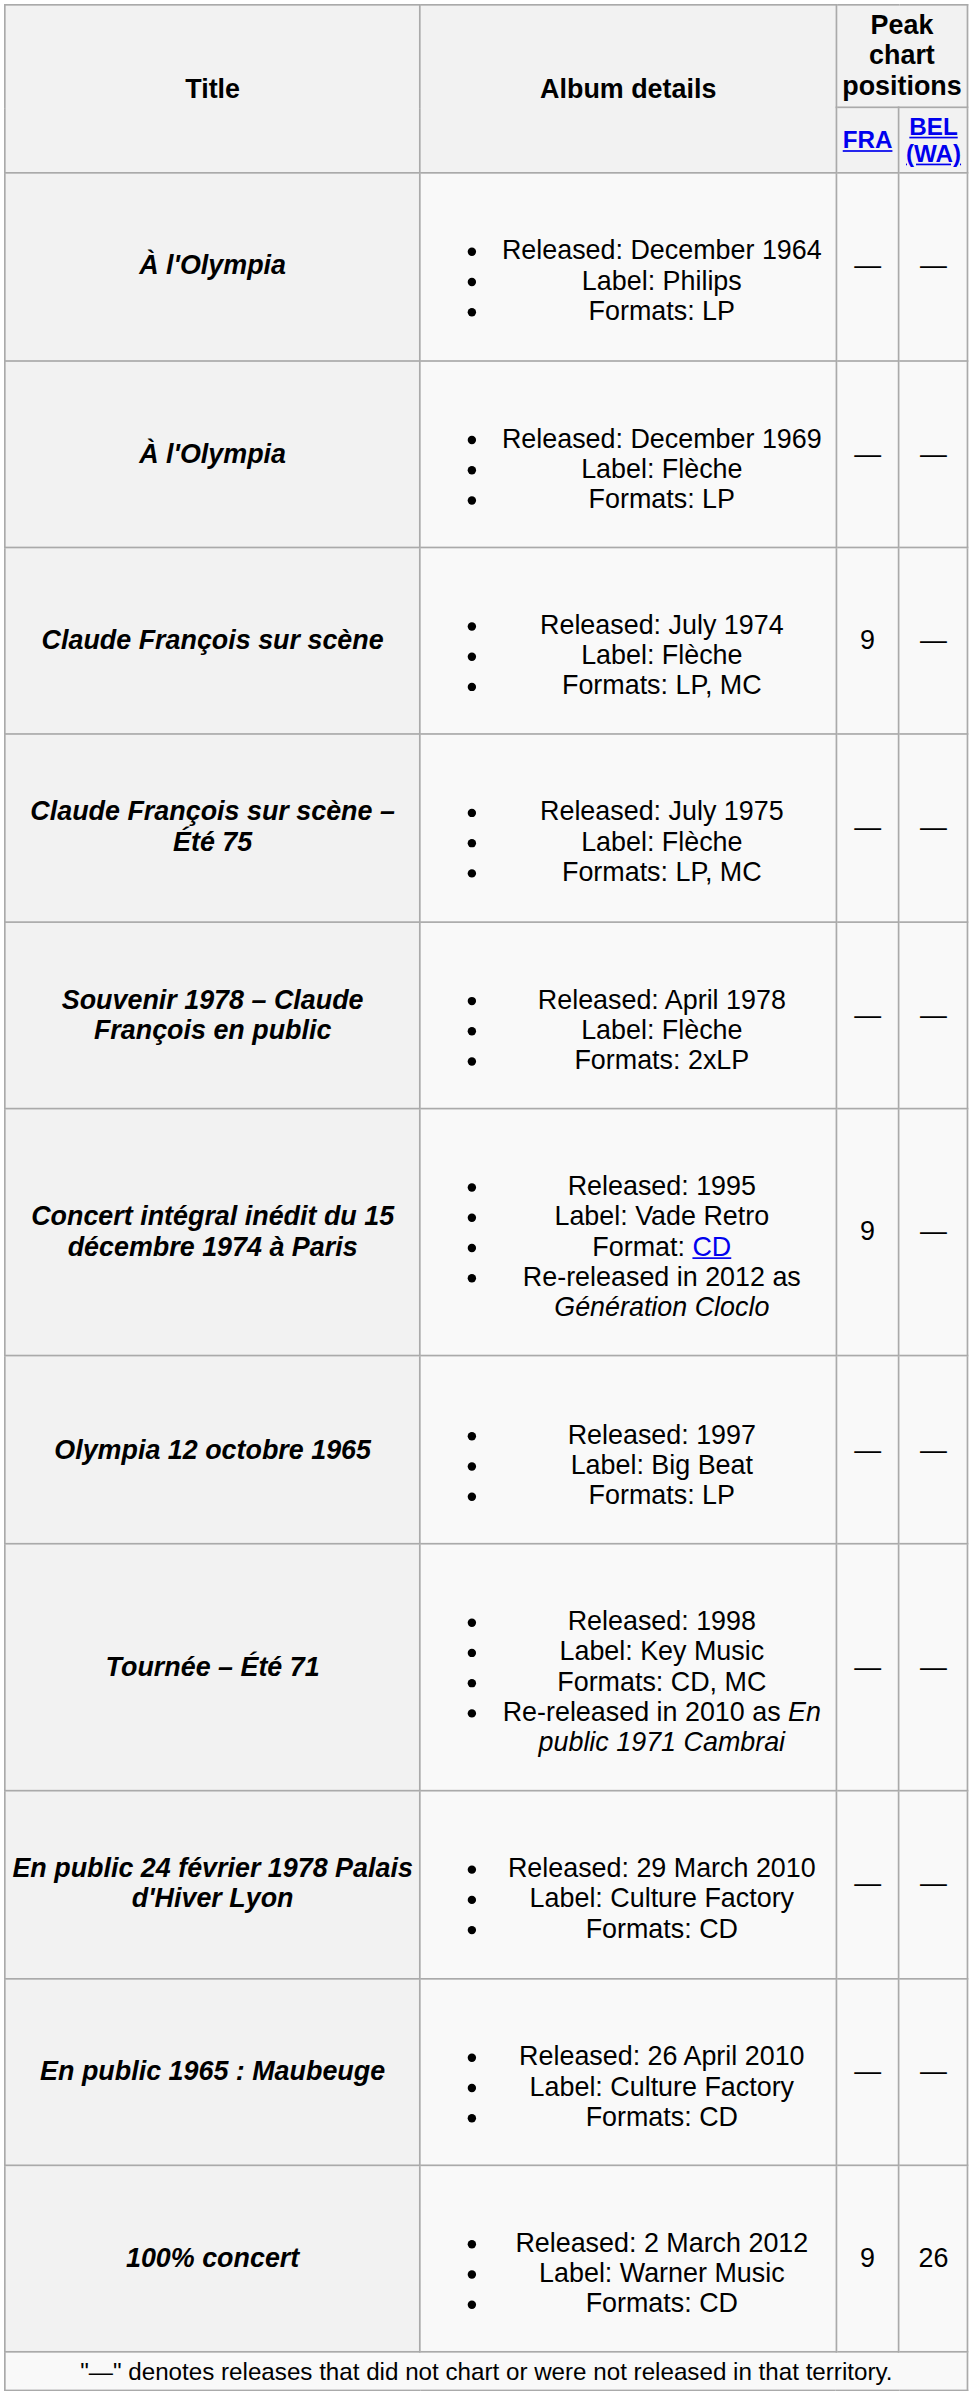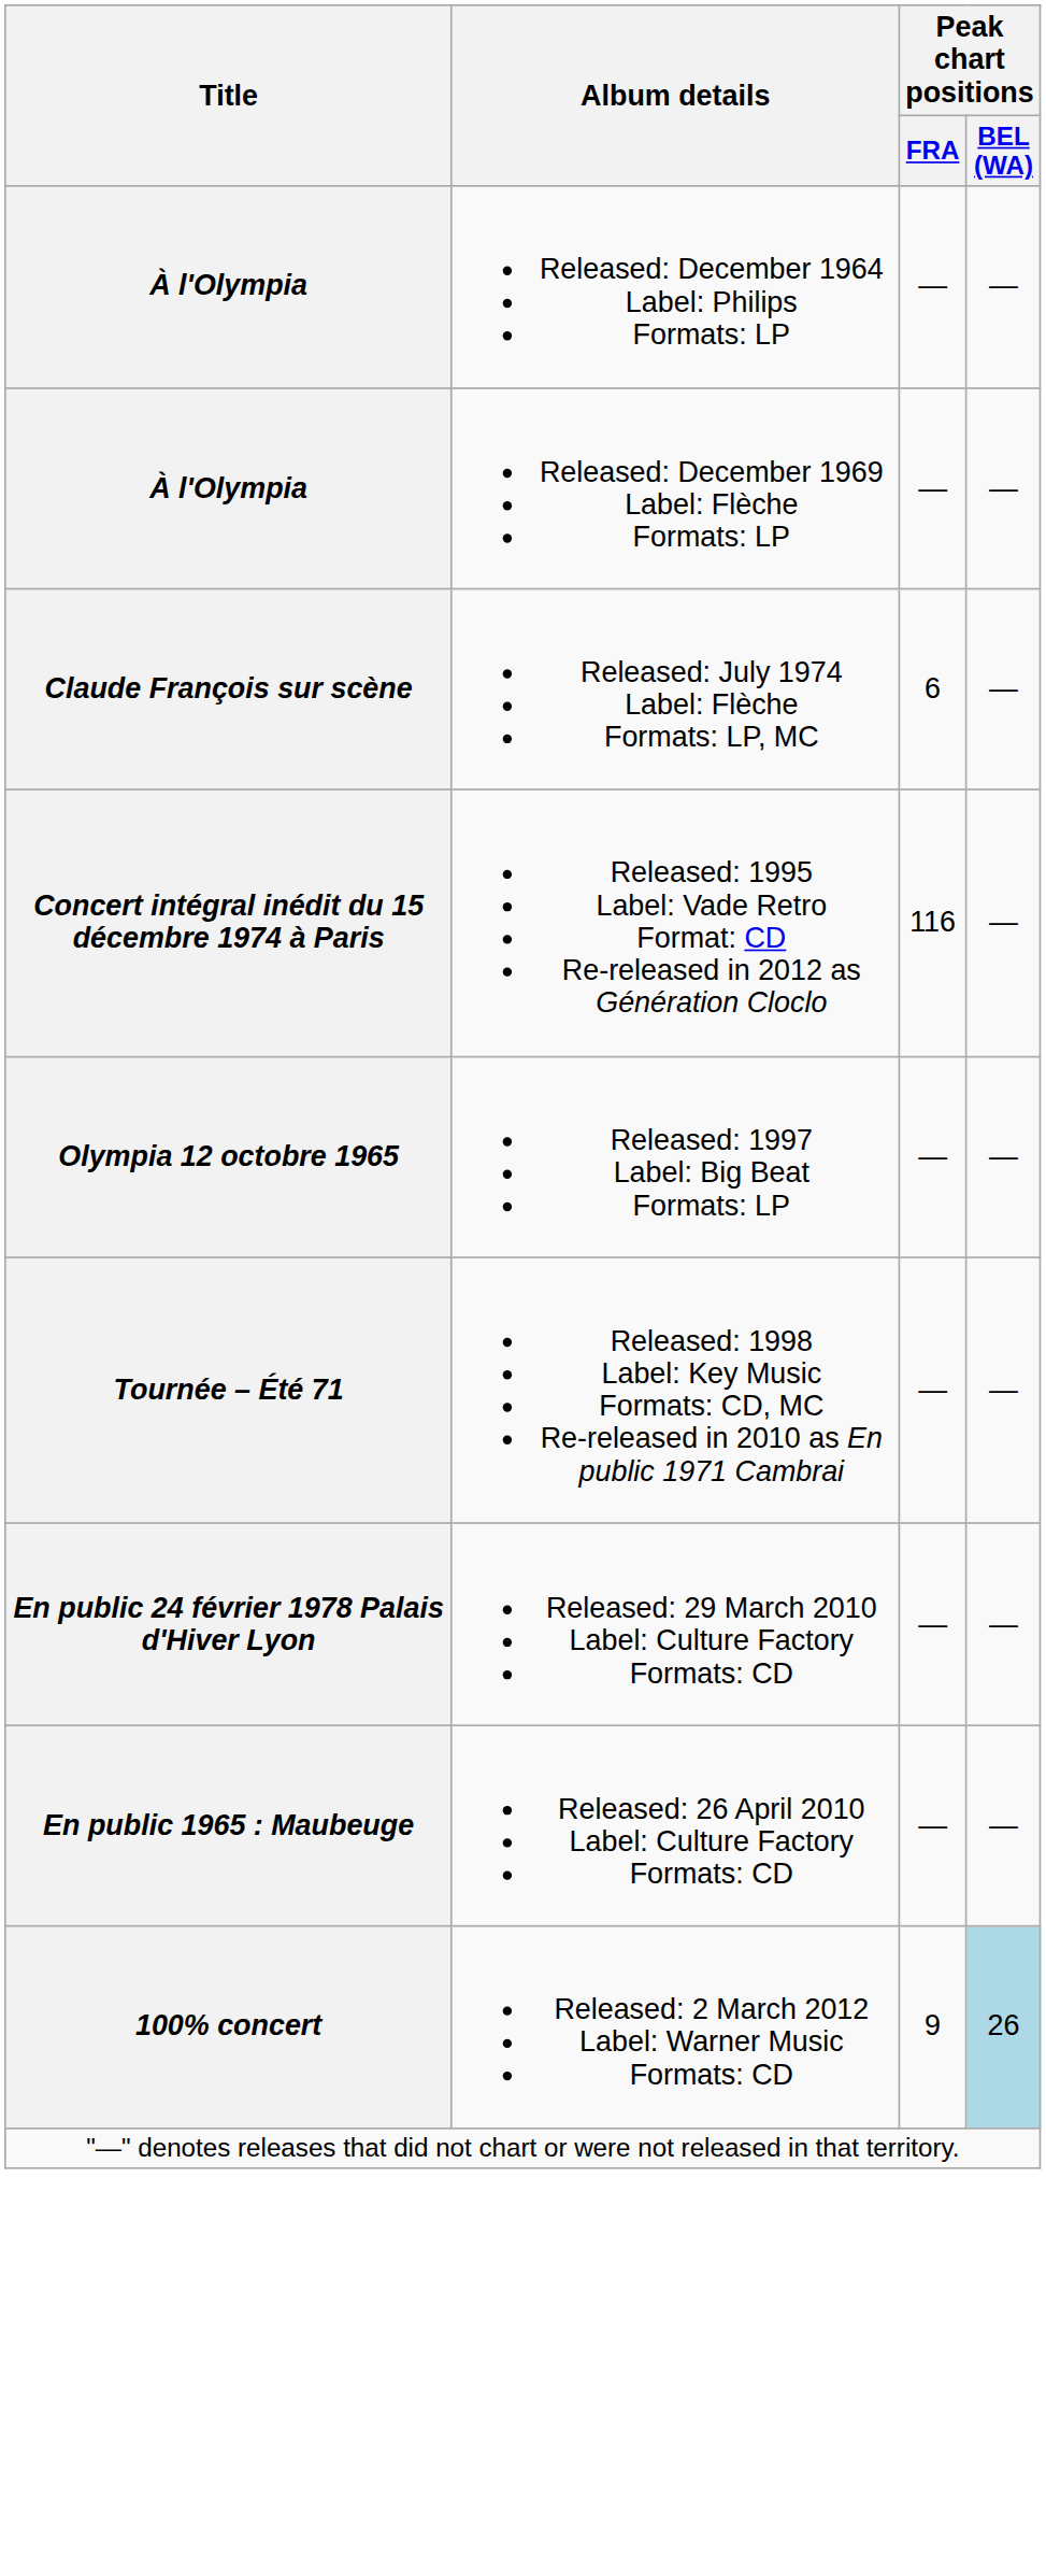Claude François sur scène | Peak chart positions / FRA: 9 -> 6
- row: Claude François sur scène – Été 75 | Released: July 1975 Label: Flèche Formats: LP, MC | — | —
- row: Souvenir 1978 – Claude François en public | Released: April 1978 Label: Flèche Formats: 2xLP | — | —
Concert intégral inédit du 15 décembre 1974 à Paris | Peak chart positions / FRA: 9 -> 116
100% concert | Peak chart positions / BEL (WA): no background -> lightblue background
